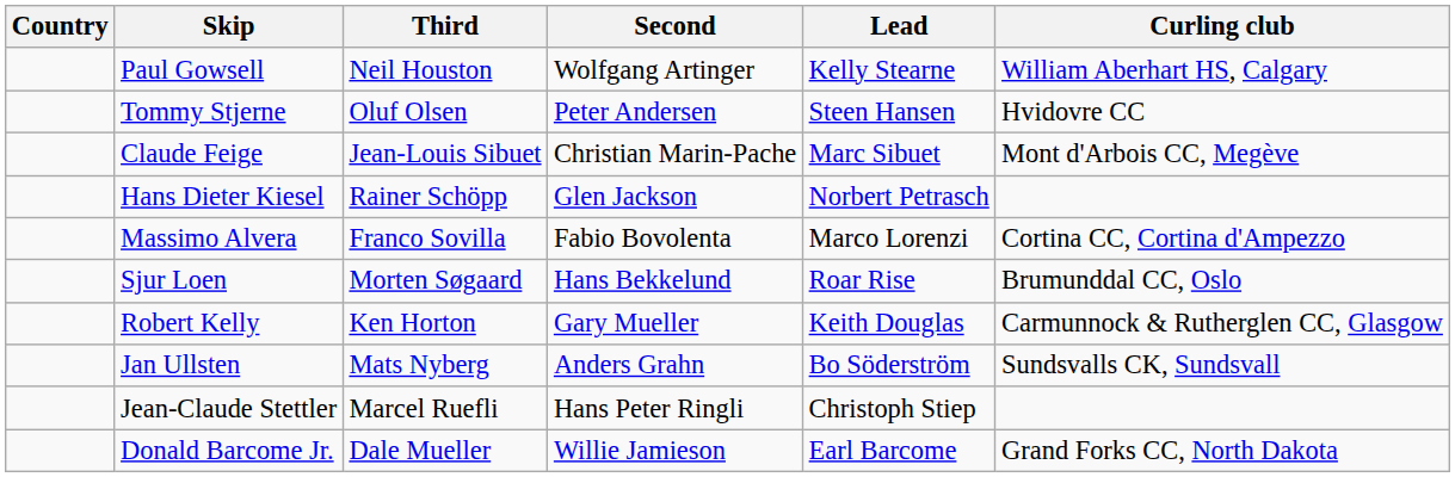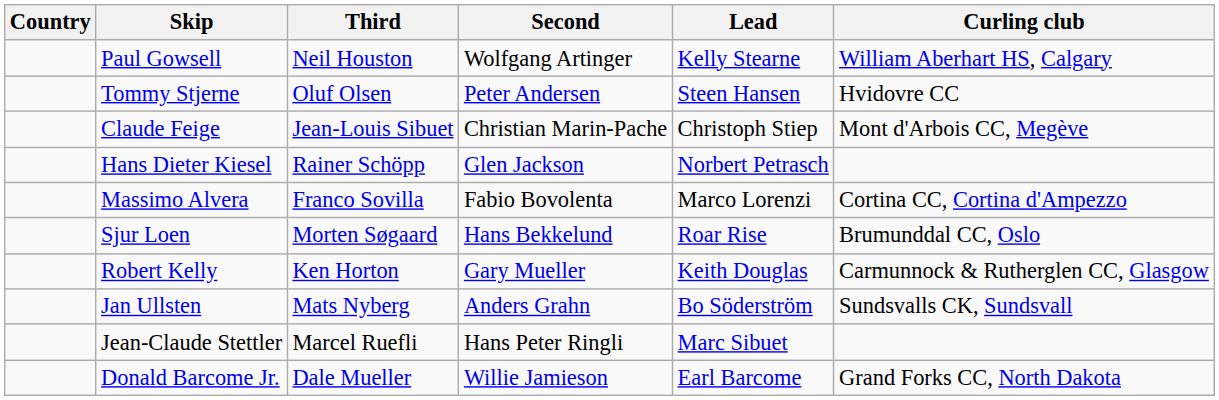Claude Feige | Lead: Marc Sibuet -> Christoph Stiep
Jean-Claude Stettler | Lead: Christoph Stiep -> Marc Sibuet
